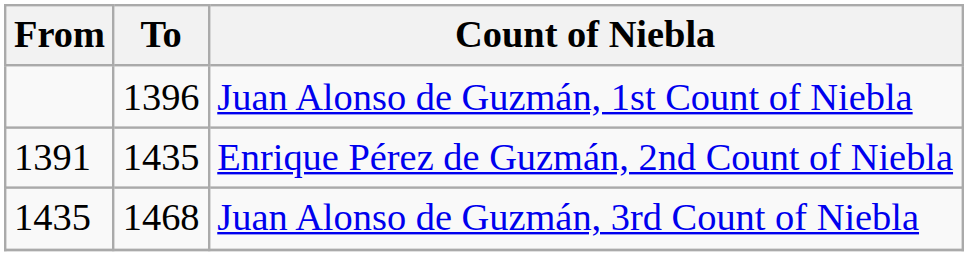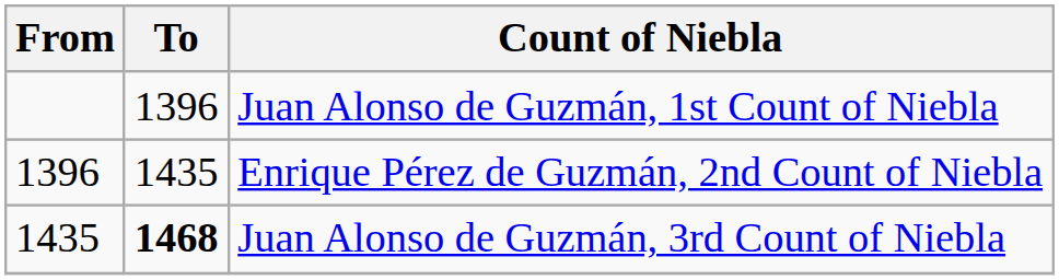Enrique Pérez de Guzmán, 2nd Count of Niebla | From: 1391 -> 1396
Juan Alonso de Guzmán, 3rd Count of Niebla | To: normal -> bold
